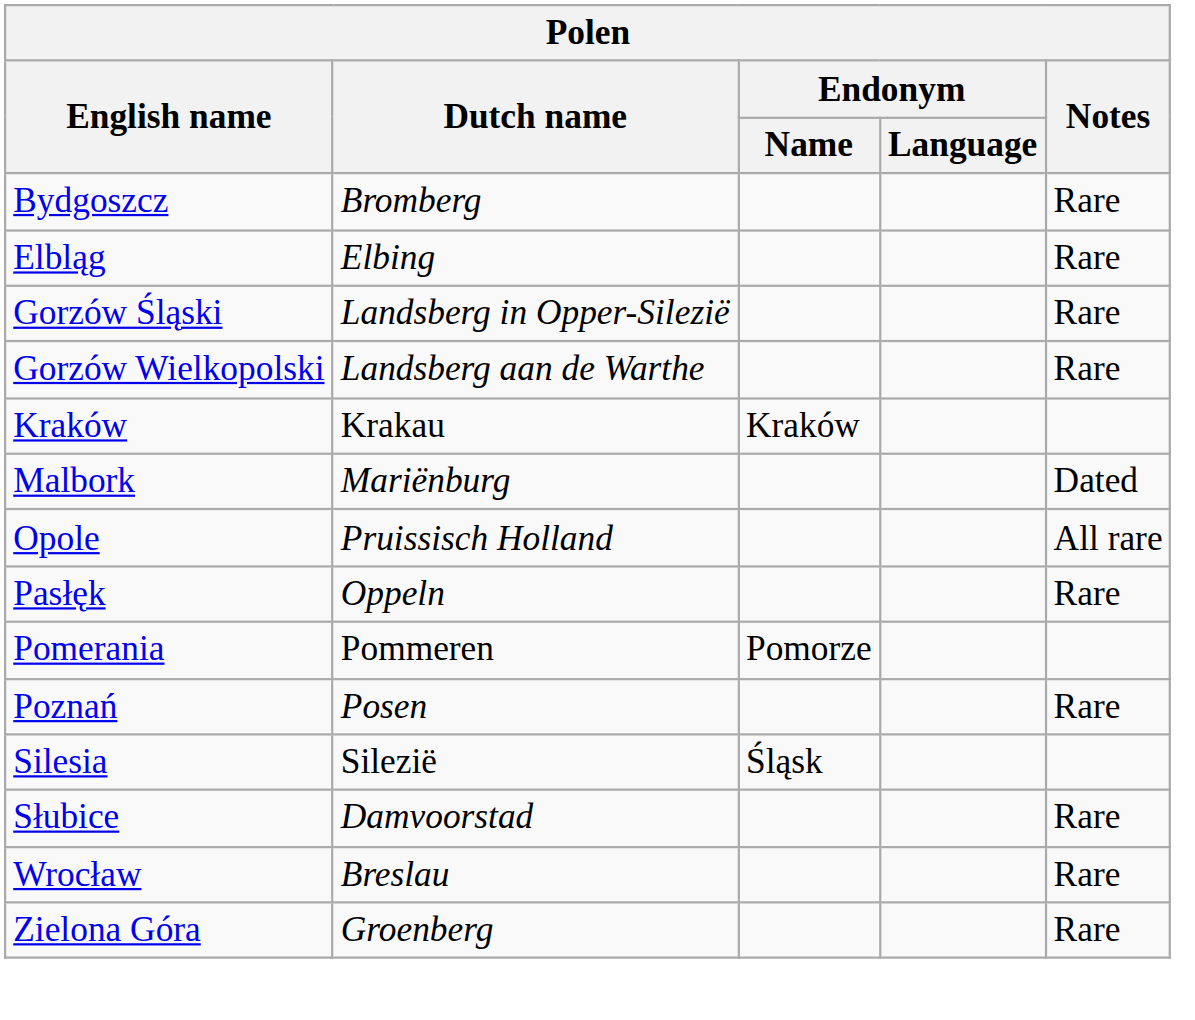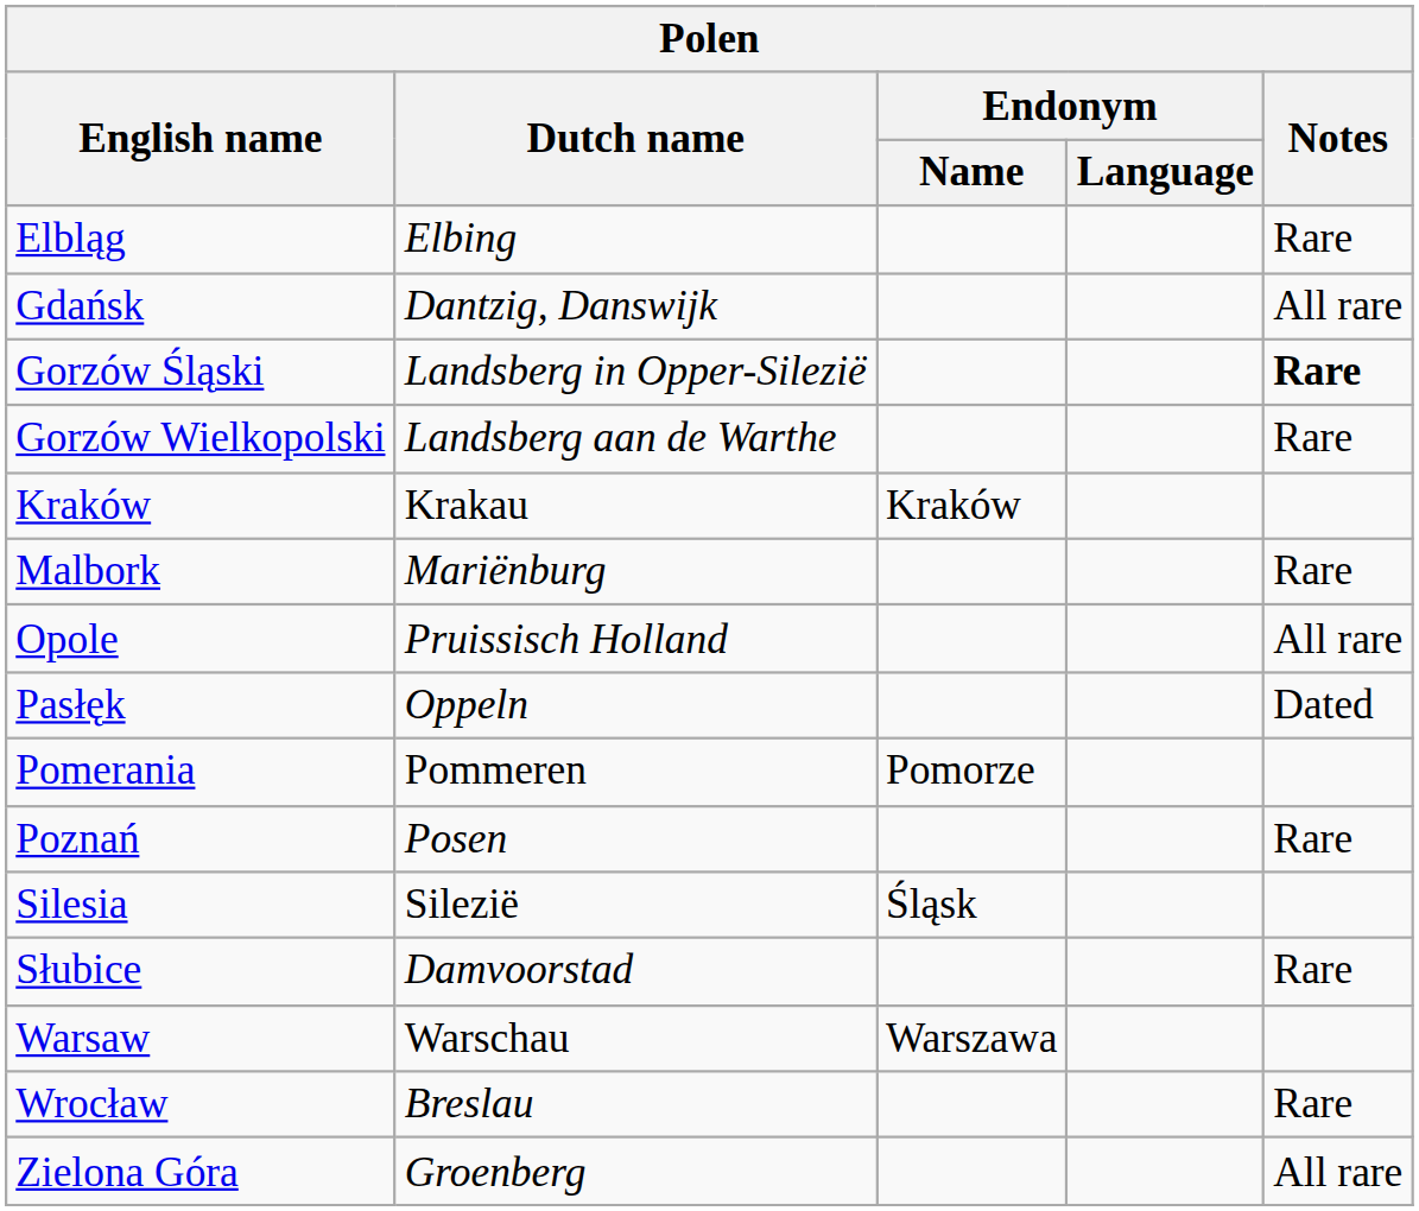- row: Bydgoszcz | Bromberg | Rare
+ row: Gdańsk | Dantzig, Danswijk | All rare
Gorzów Śląski | Notes: normal -> bold
Malbork | Notes: Dated -> Rare
Pasłęk | Notes: Rare -> Dated
+ row: Warsaw | Warschau | Warszawa
Zielona Góra | Notes: Rare -> All rare
